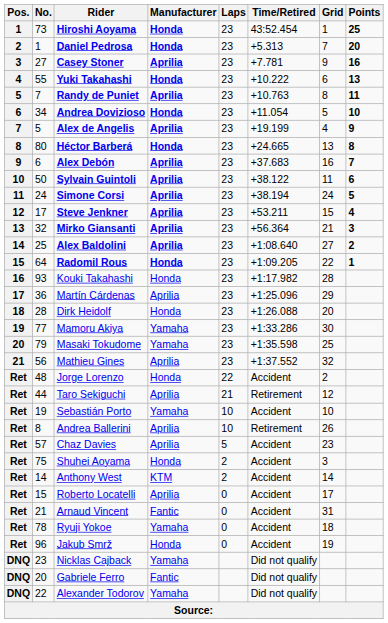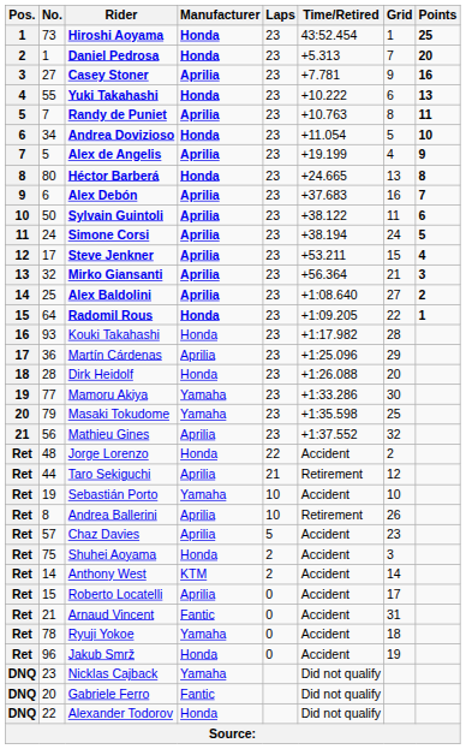Alexander Todorov | Manufacturer: Yamaha -> Honda
